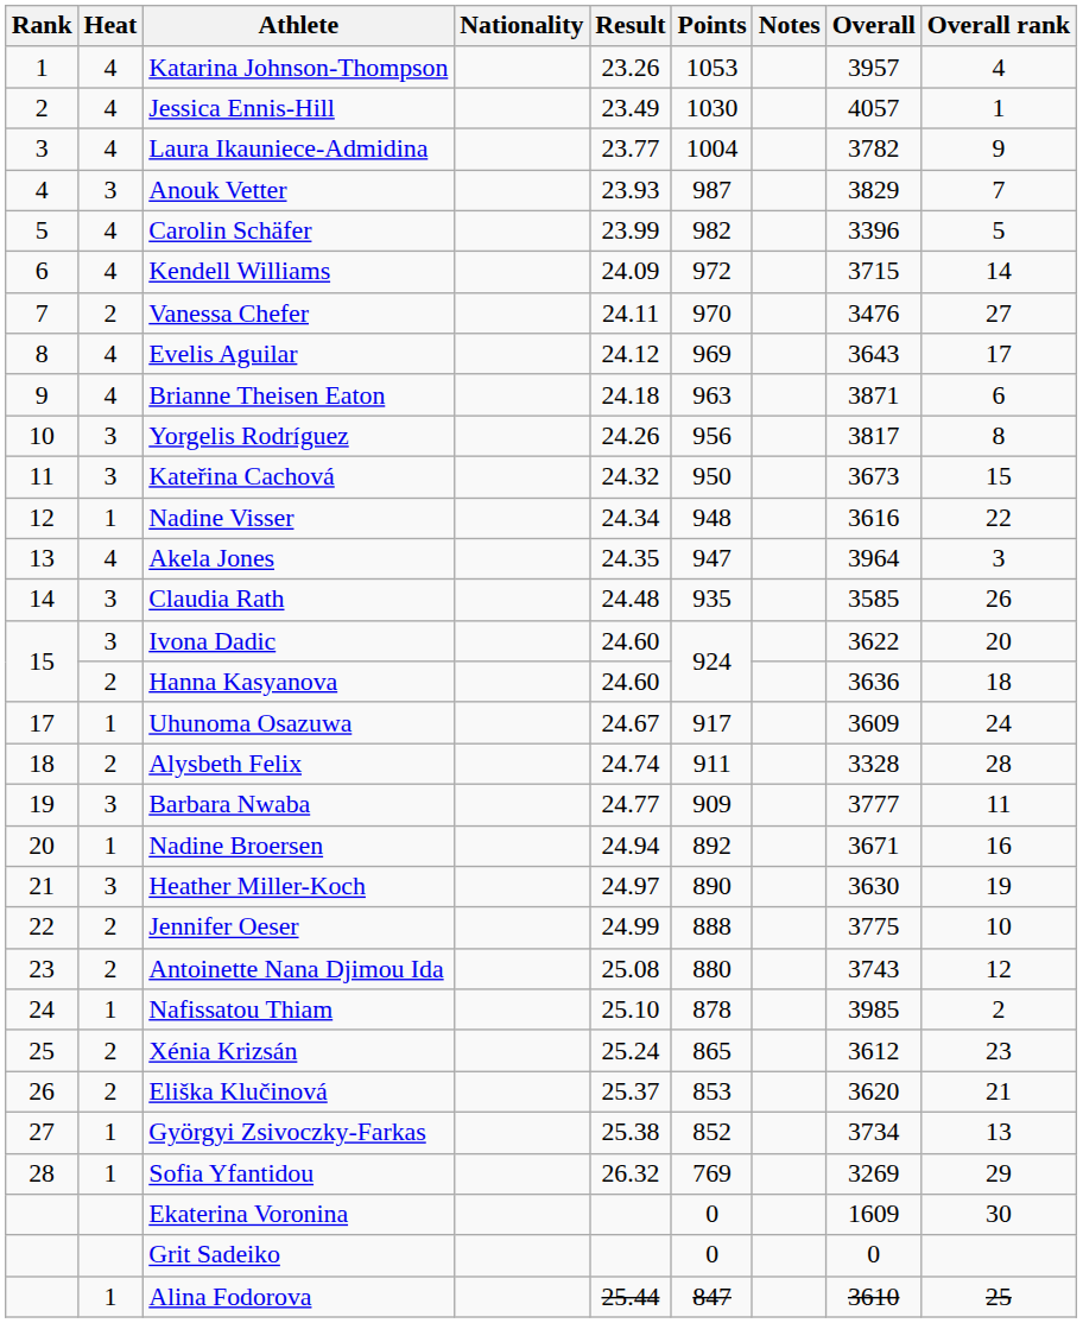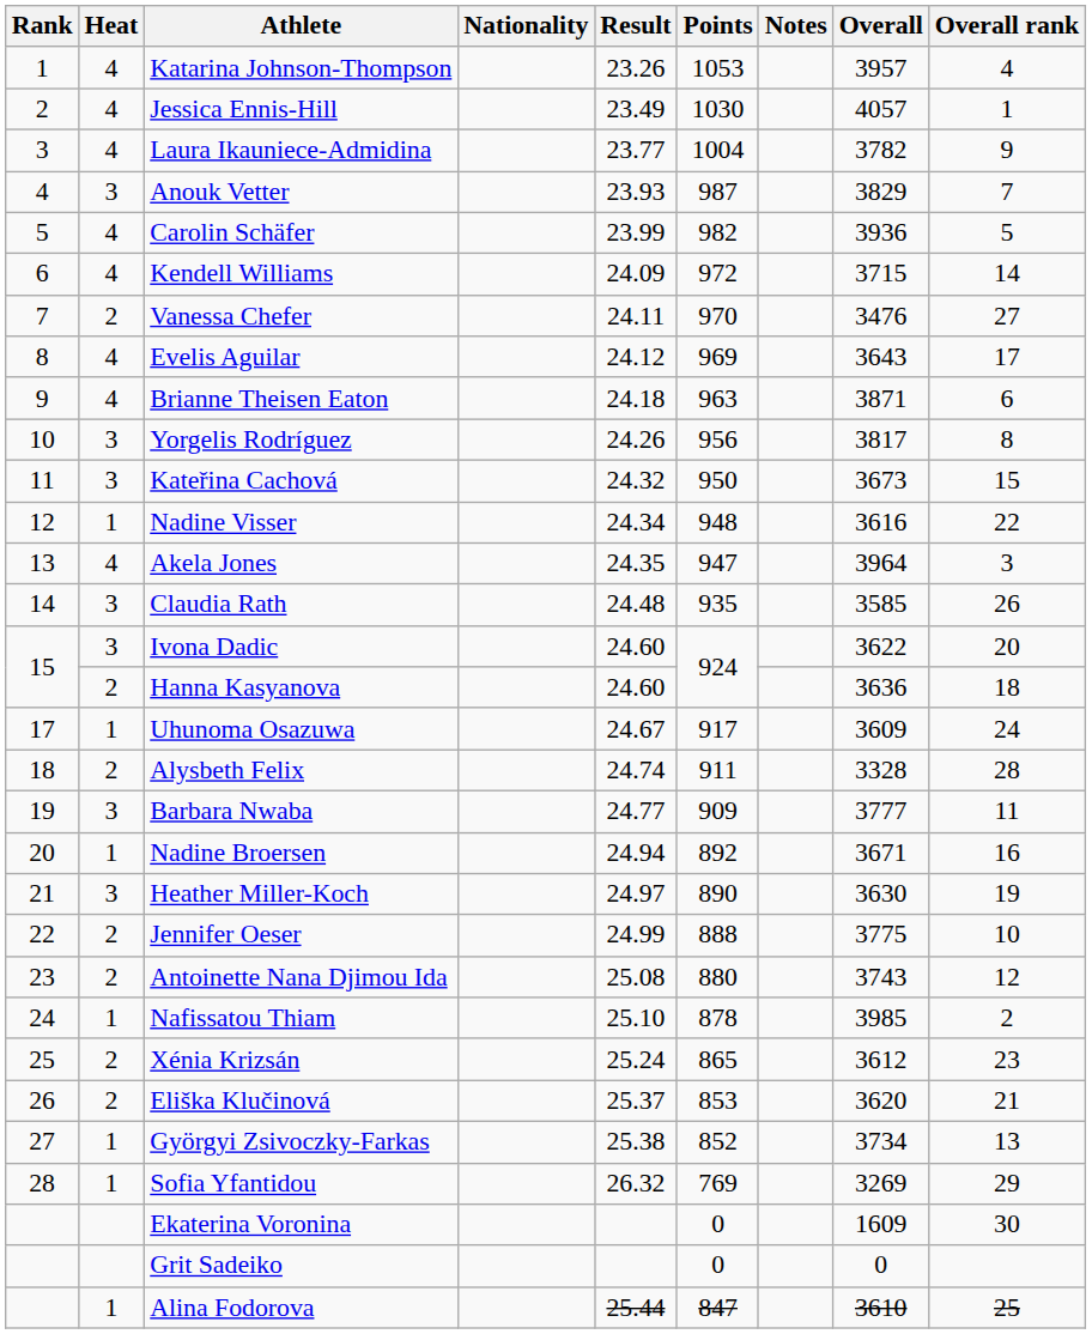Carolin Schäfer | Overall: 3396 -> 3936
